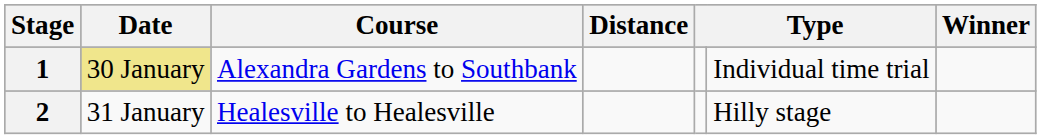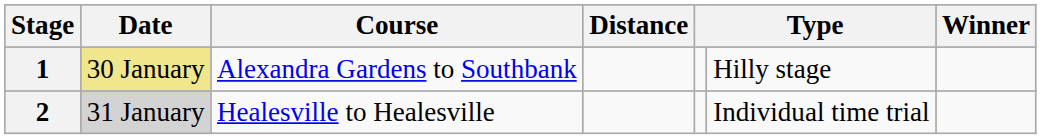1 | column 6: Individual time trial -> Hilly stage
2 | Date: no background -> lightgrey background
2 | column 6: Hilly stage -> Individual time trial
